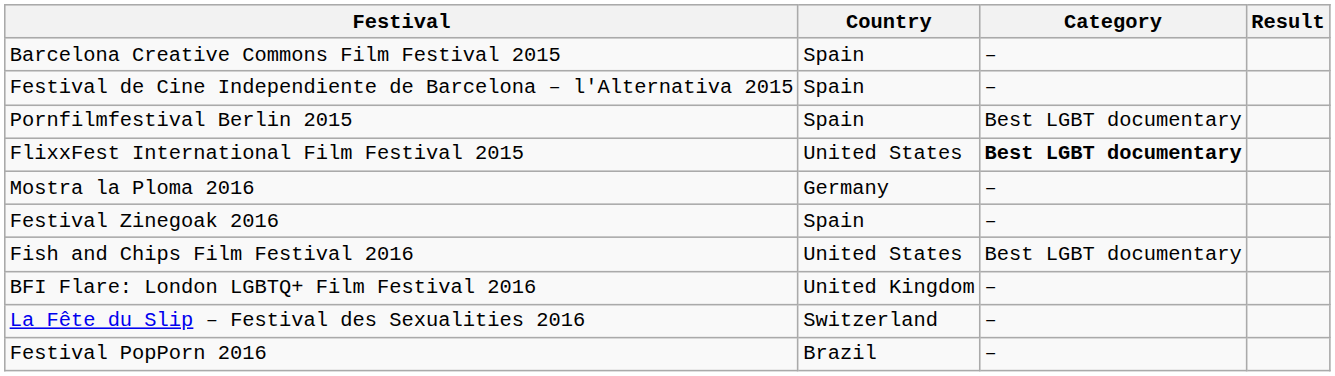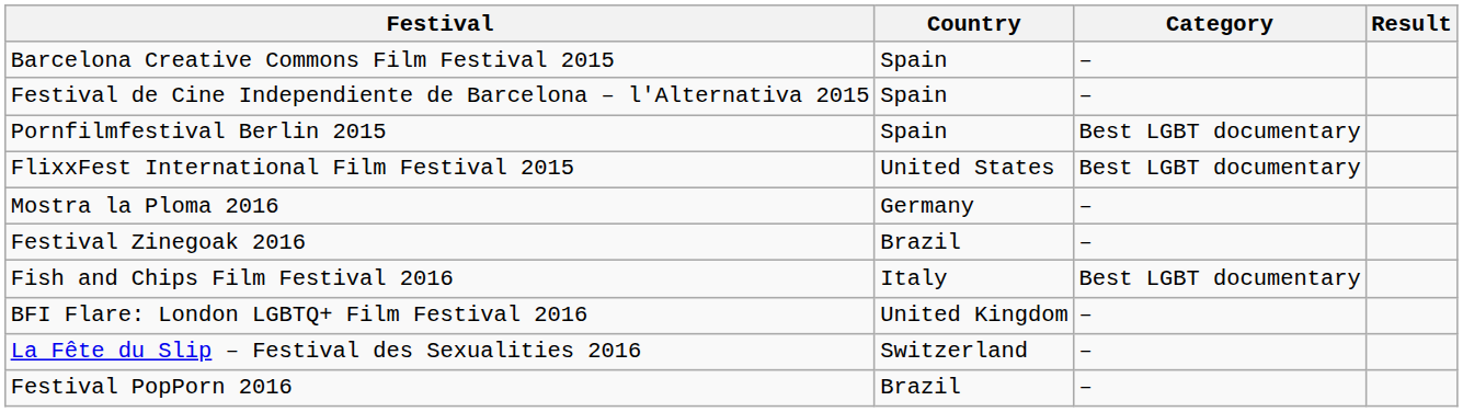FlixxFest International Film Festival 2015 | Category: bold -> normal
Festival Zinegoak 2016 | Country: Spain -> Brazil
Fish and Chips Film Festival 2016 | Country: United States -> Italy
